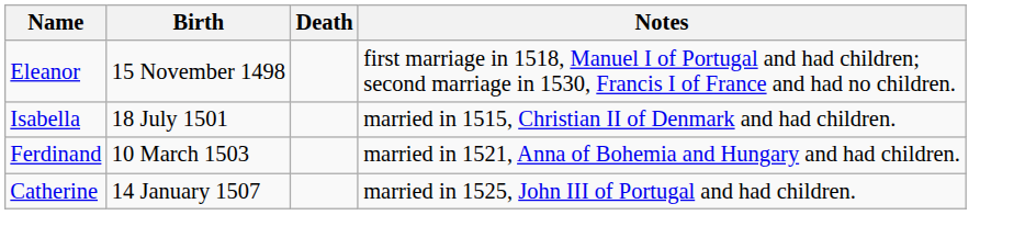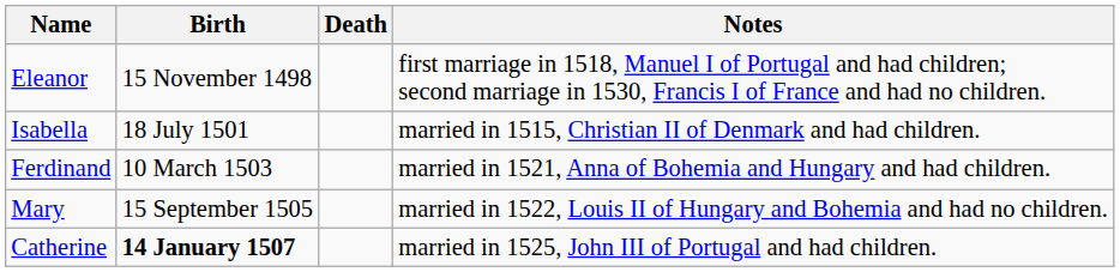+ row: Mary | 15 September 1505 | married in 1522, Louis II of Hungary and Bohemia and had no children.
Catherine | Birth: normal -> bold
